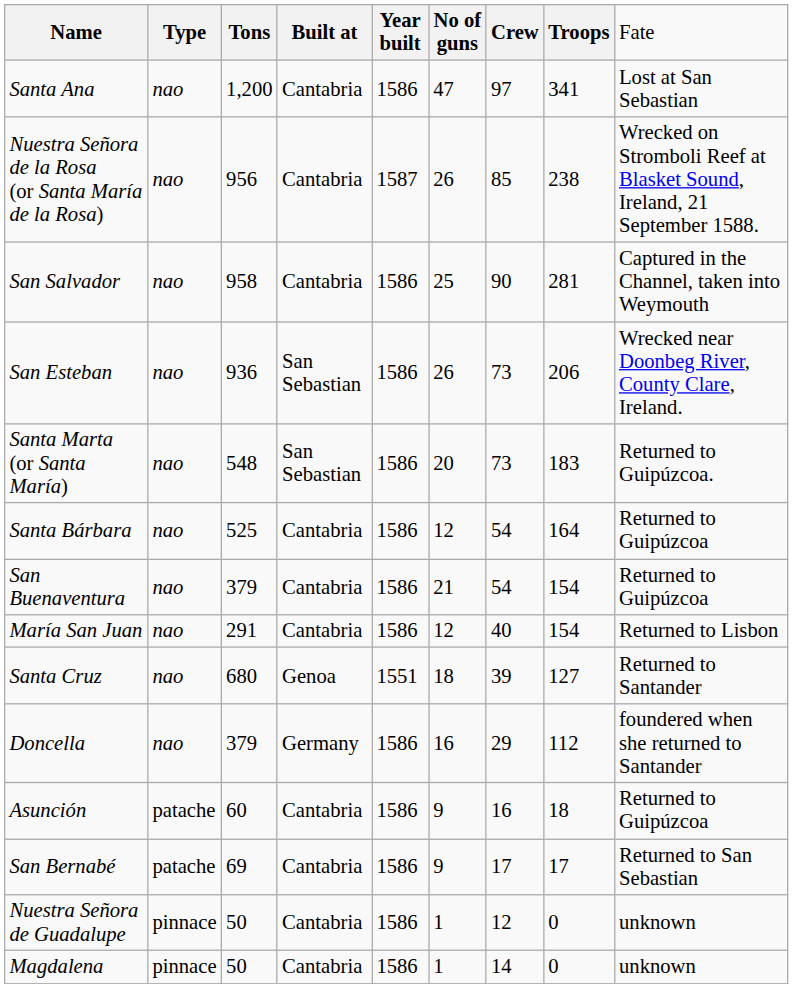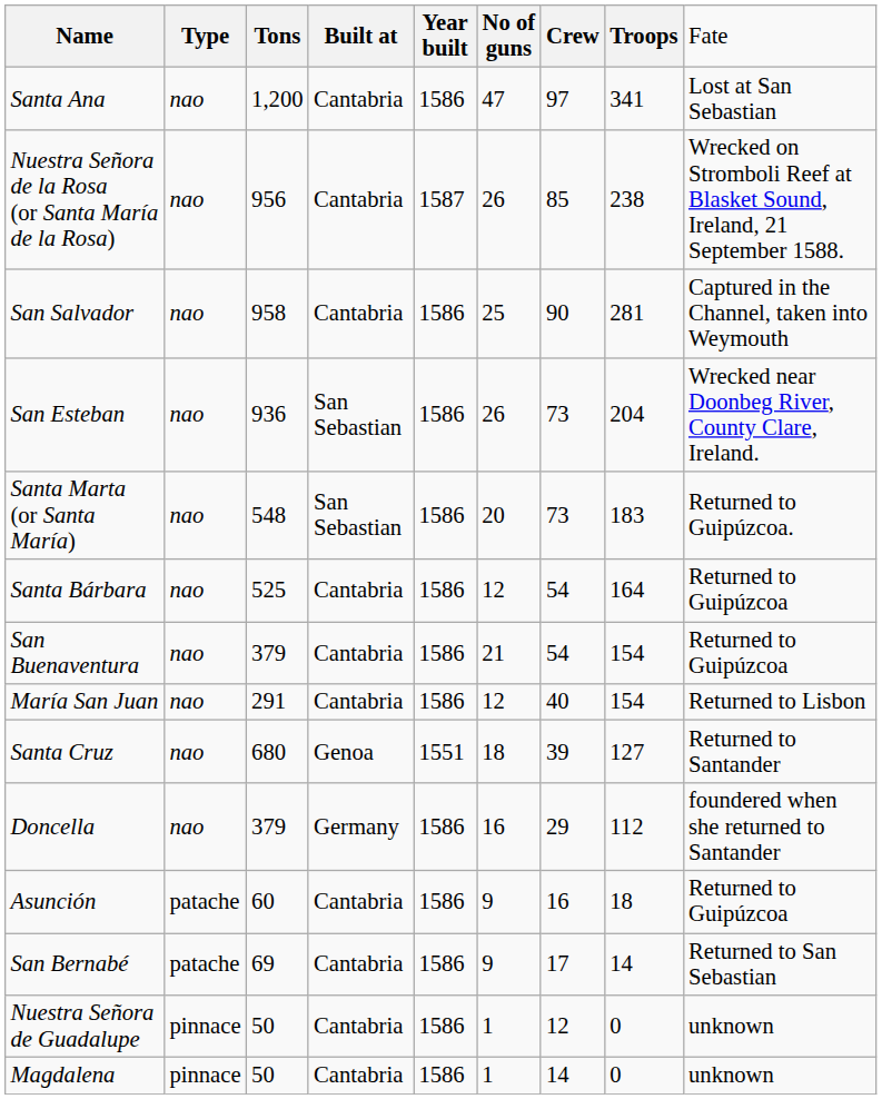San Esteban | column 8: 206 -> 204
San Bernabé | column 8: 17 -> 14
